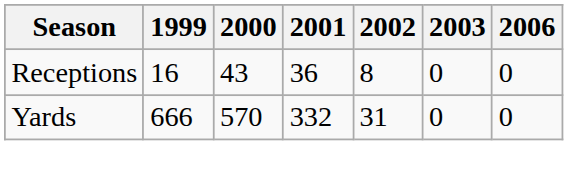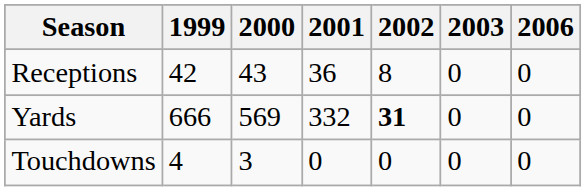Receptions | 1999: 16 -> 42
Yards | 2000: 570 -> 569
Yards | 2002: normal -> bold
+ row: Touchdowns | 4 | 3 | 0 | 0 | 0 | 0
